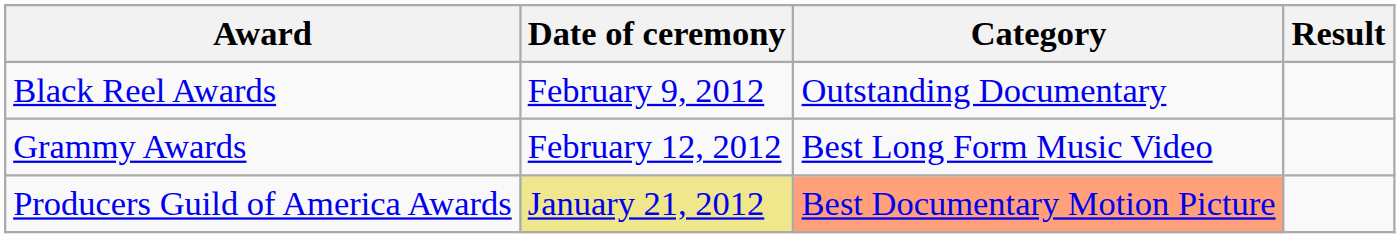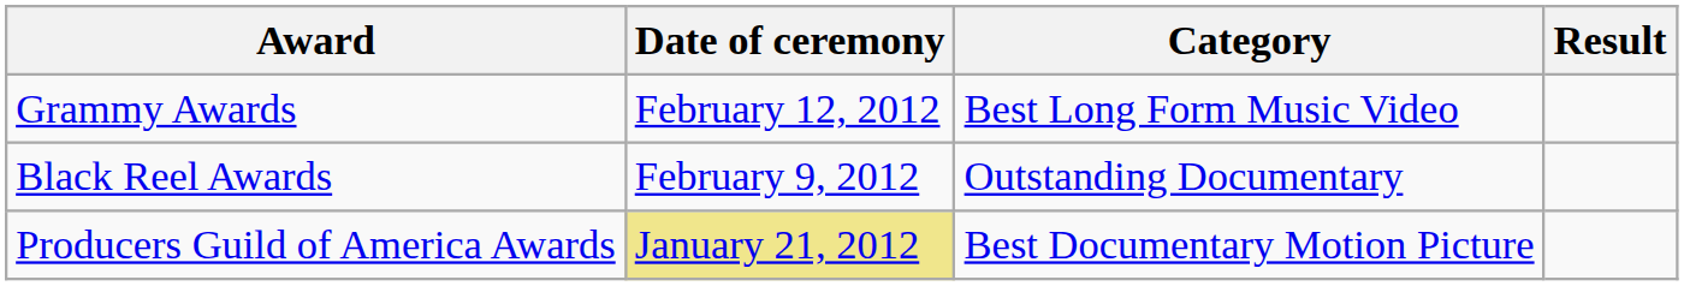rows swapped: Black Reel Awards <-> Grammy Awards
Producers Guild of America Awards | Category: lightsalmon background -> no background
